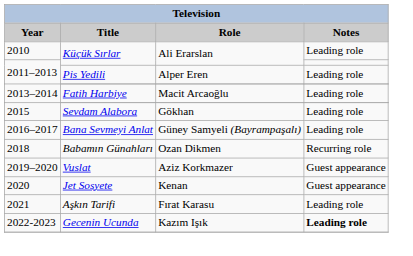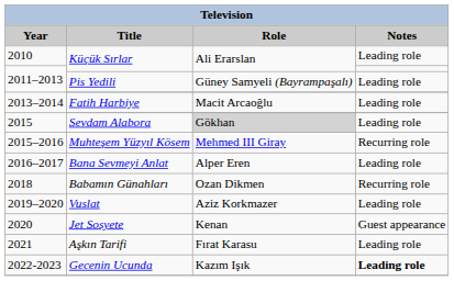Pis Yedili | Role: Alper Eren -> Güney Samyeli (Bayrampaşalı)
Sevdam Alabora | Role: no background -> lightgrey background
+ row: 2015–2016 | Muhteşem Yüzyıl Kösem | Mehmed III Giray | Recurring role
Bana Sevmeyi Anlat | Role: Güney Samyeli (Bayrampaşalı) -> Alper Eren
Vuslat | Notes: Guest appearance -> Leading role
